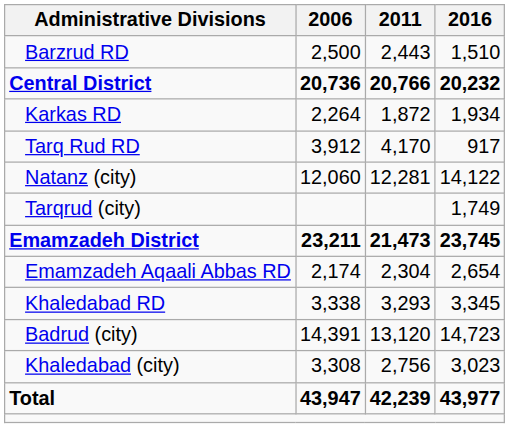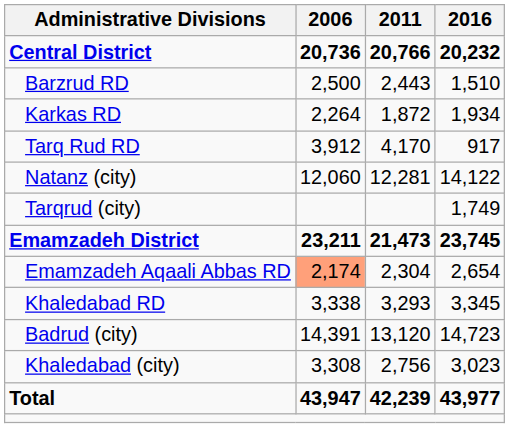rows swapped: Central District <-> Barzrud RD
Emamzadeh Aqaali Abbas RD | 2006: no background -> lightsalmon background
